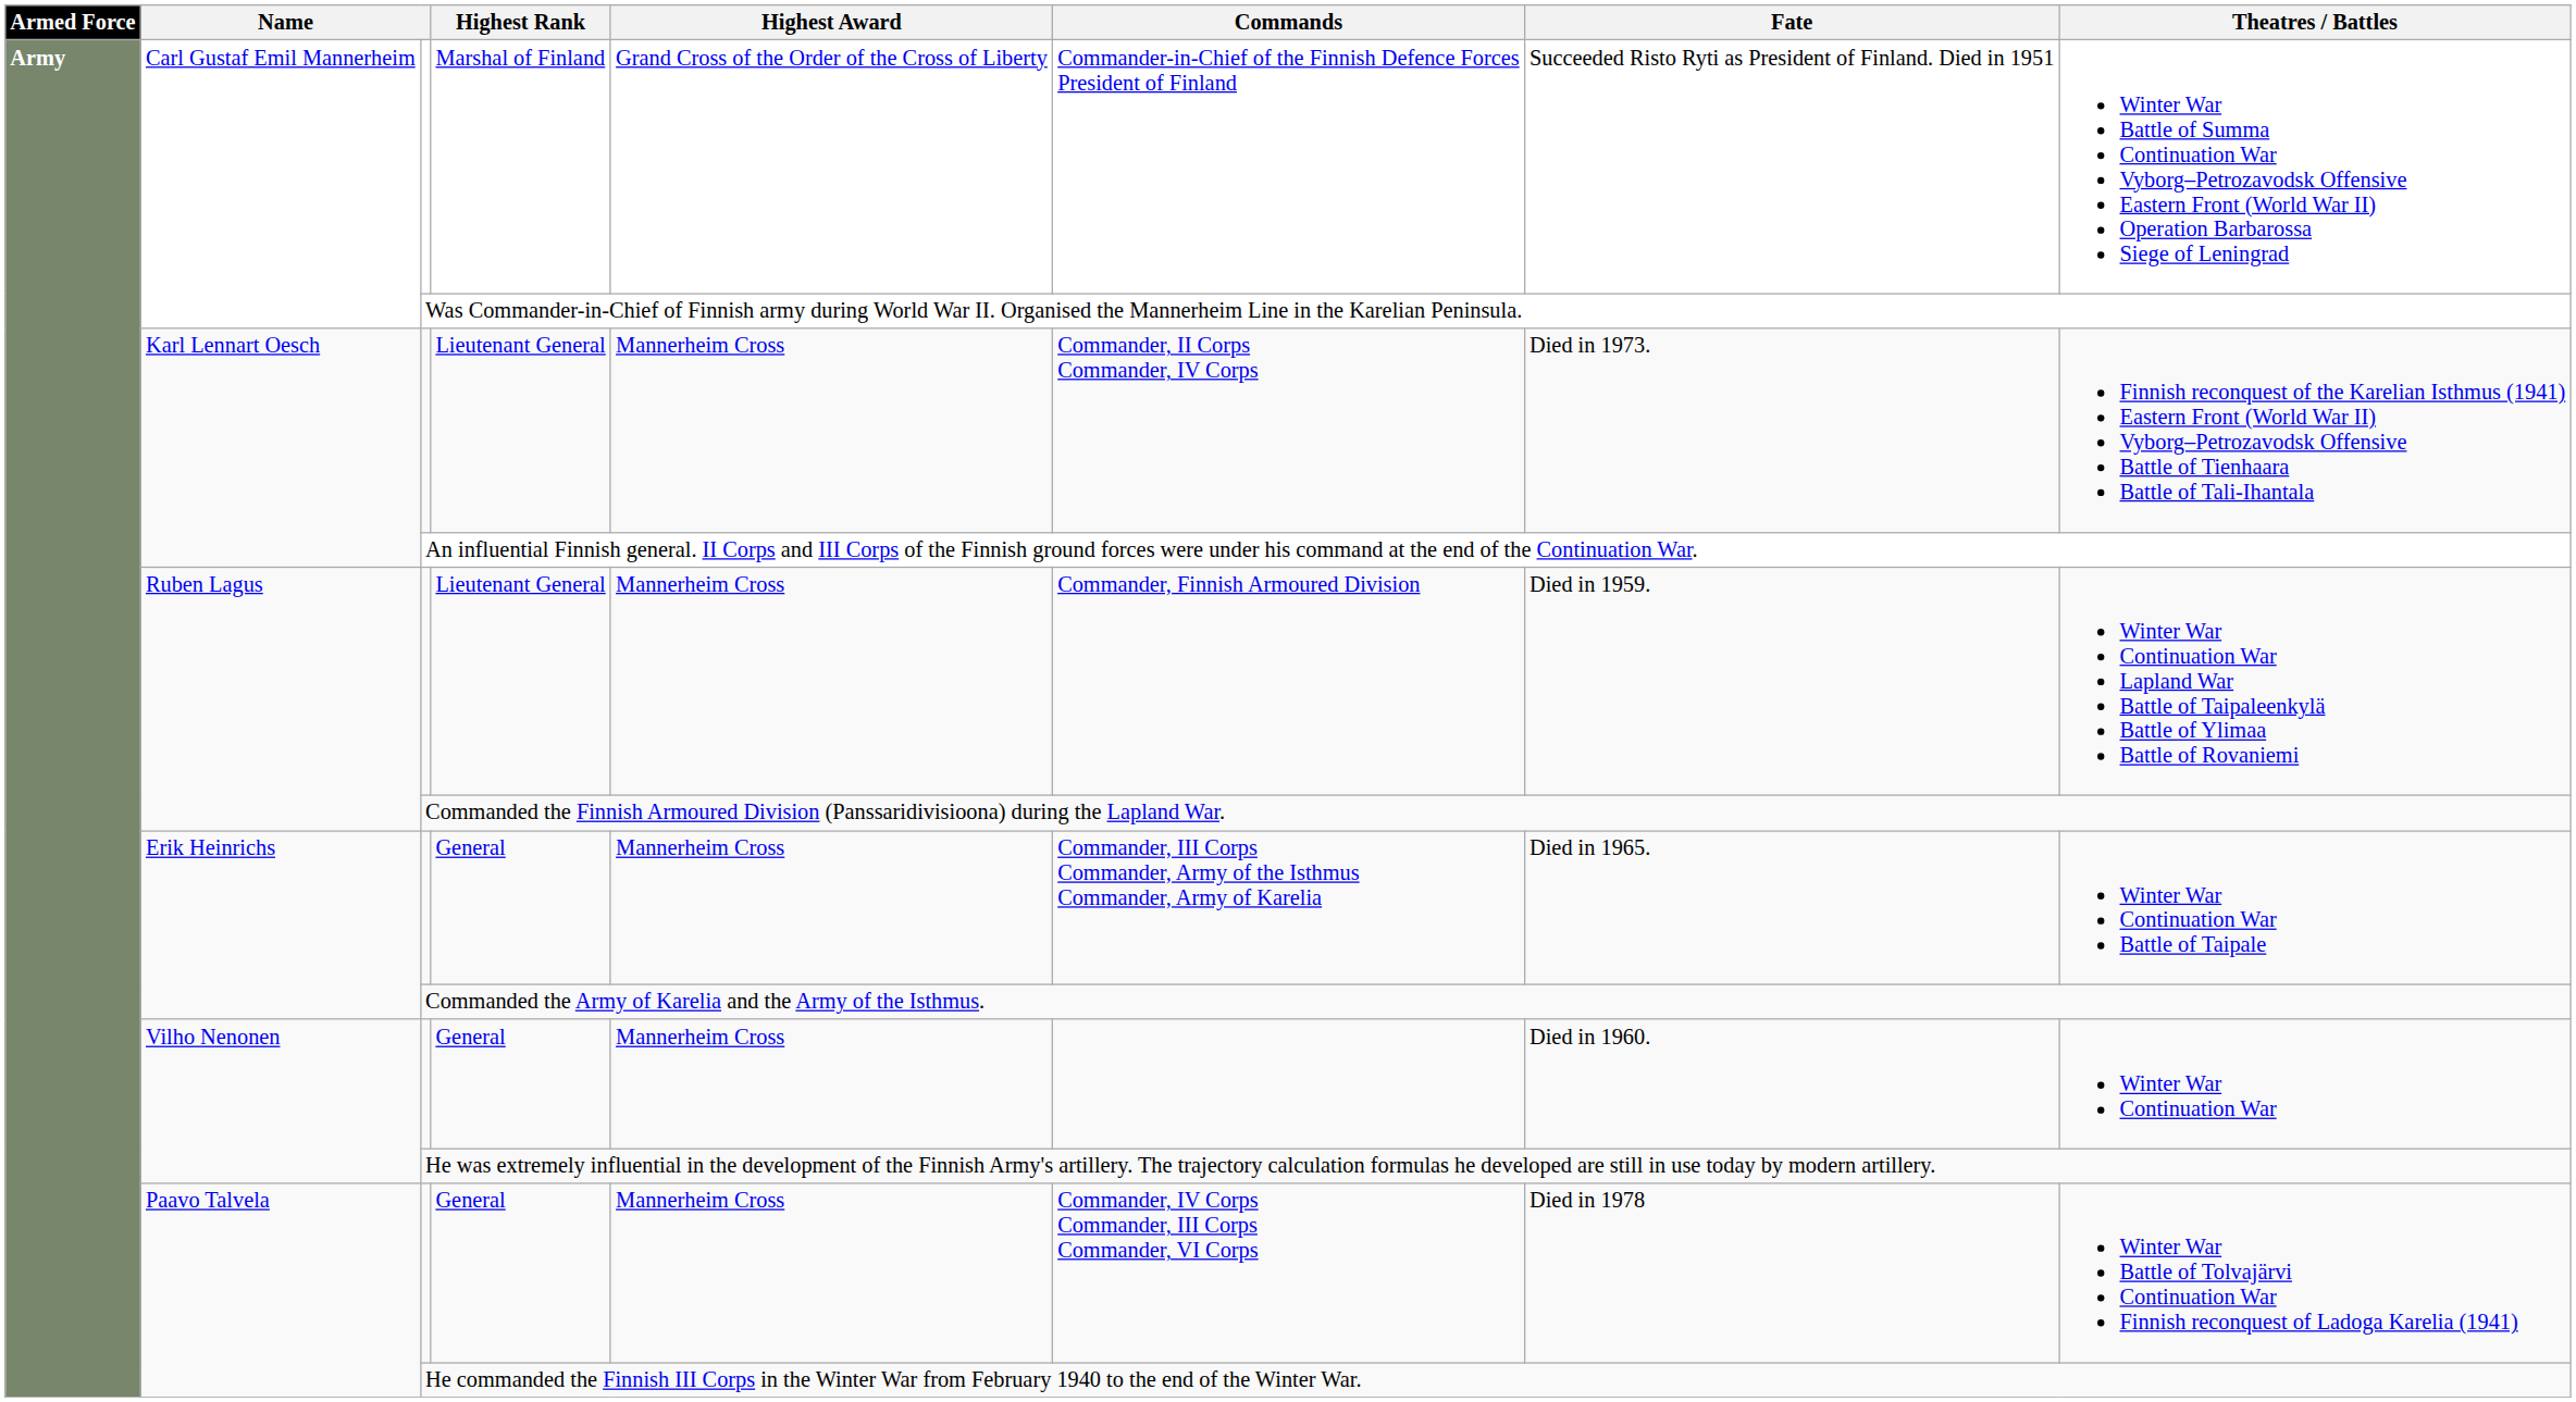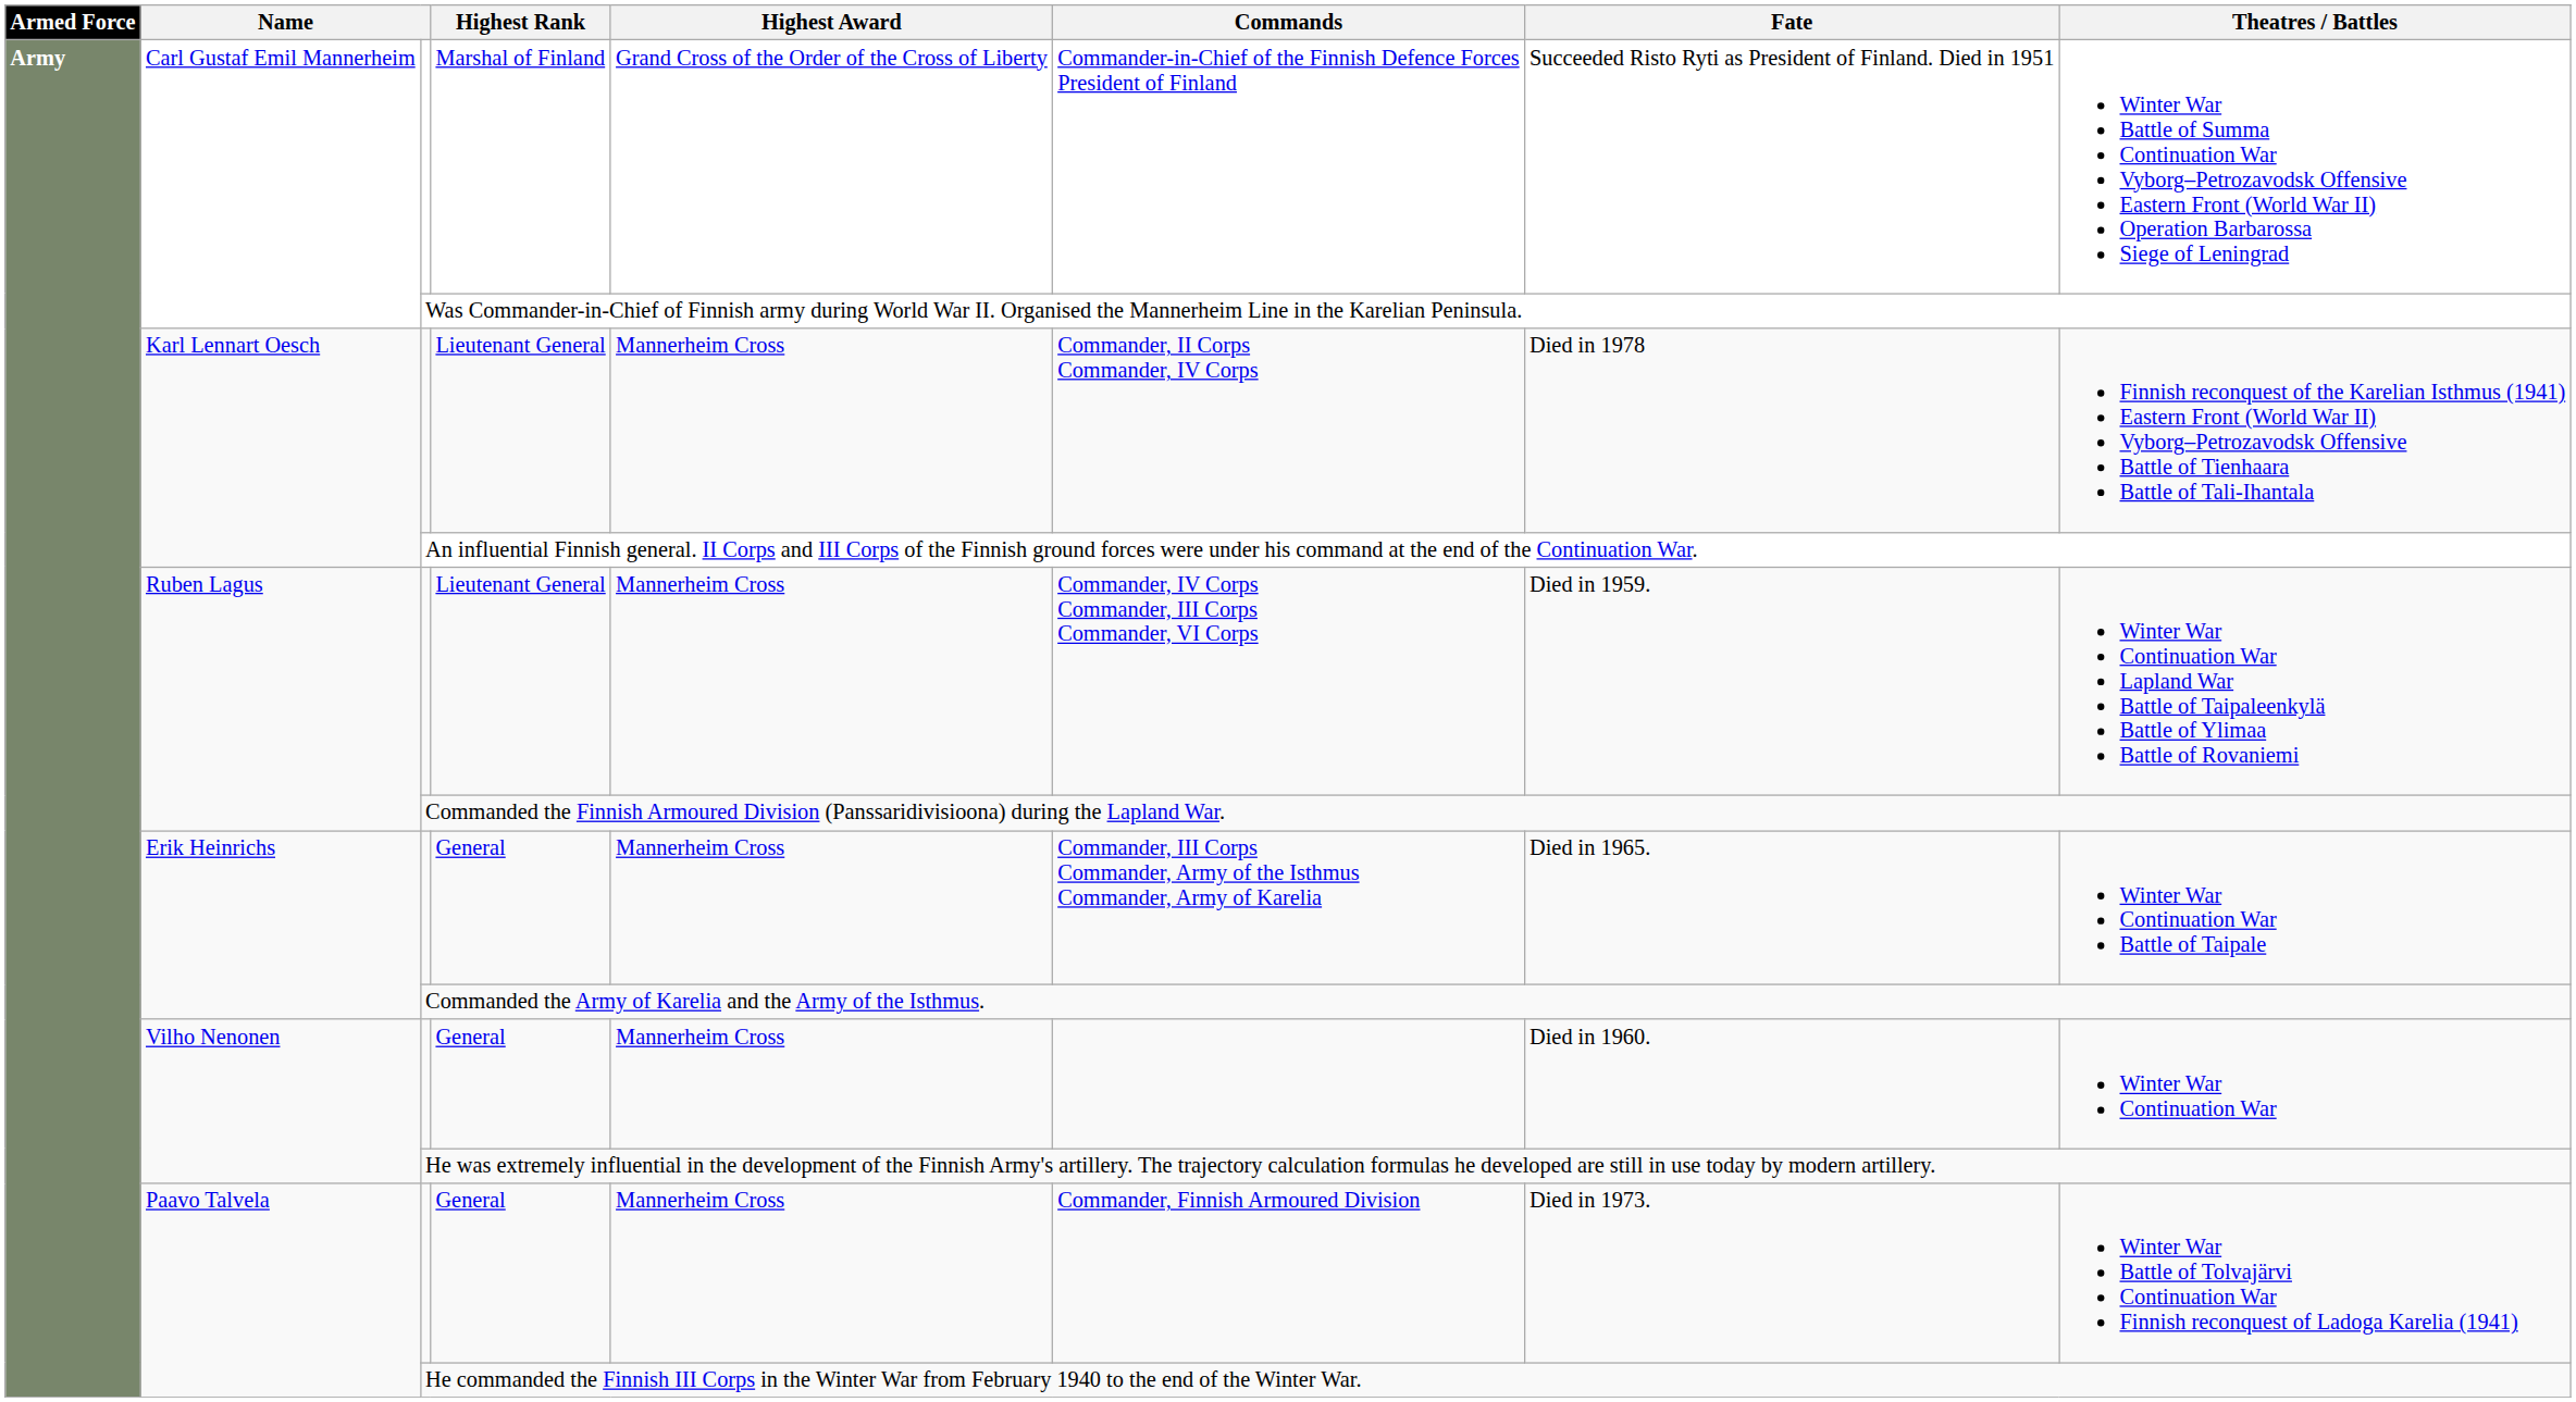Karl Lennart Oesch / Lieutenant General | Fate: Died in 1973. -> Died in 1978
Ruben Lagus / Lieutenant General | Commands: Commander, Finnish Armoured Division -> Commander, IV Corps Commander, III Corps Commander, VI Corps
Paavo Talvela / General | Commands: Commander, IV Corps Commander, III Corps Commander, VI Corps -> Commander, Finnish Armoured Division
Paavo Talvela / General | Fate: Died in 1978 -> Died in 1973.
